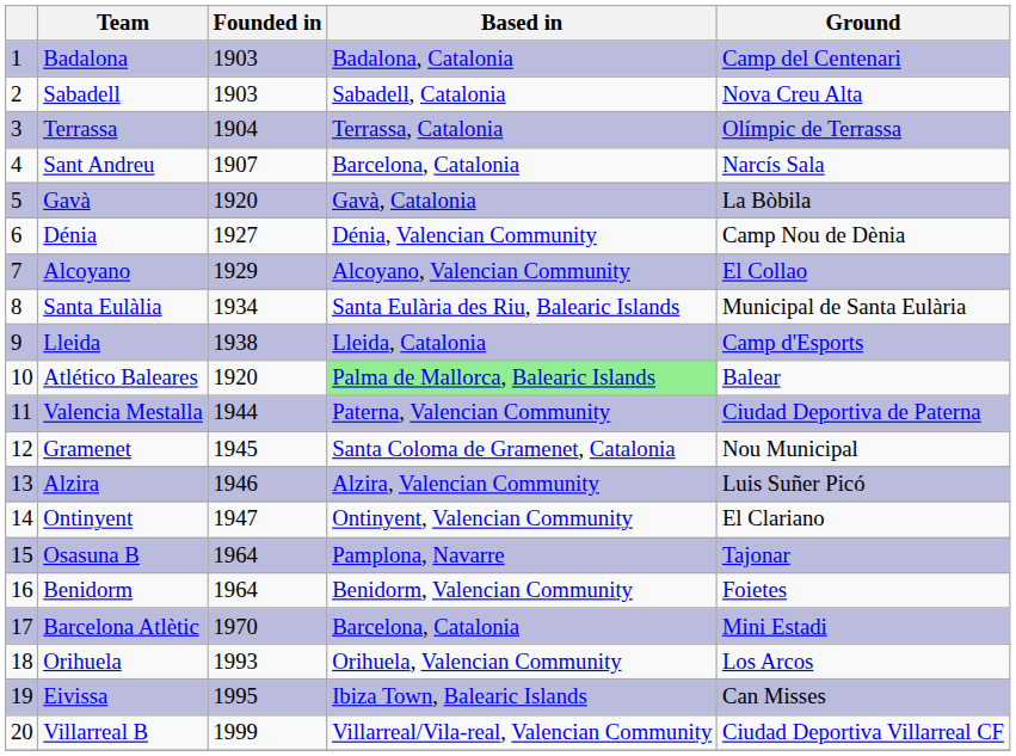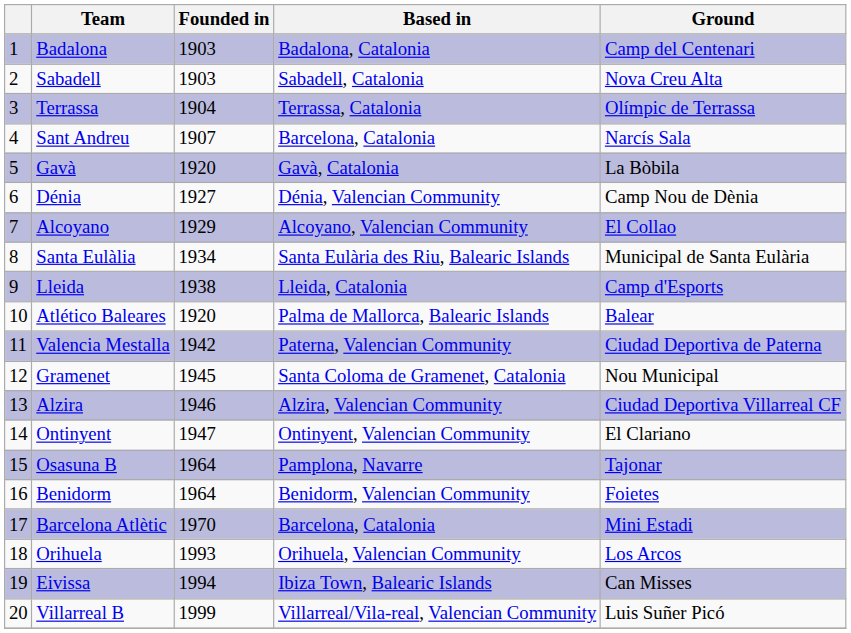Atlético Baleares | Based in: lightgreen background -> no background
Valencia Mestalla | Founded in: 1944 -> 1942
Alzira | Ground: Luis Suñer Picó -> Ciudad Deportiva Villarreal CF
Eivissa | Founded in: 1995 -> 1994
Villarreal B | Ground: Ciudad Deportiva Villarreal CF -> Luis Suñer Picó
